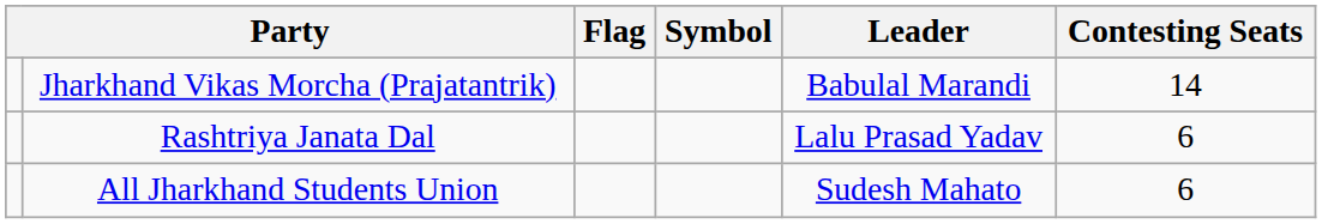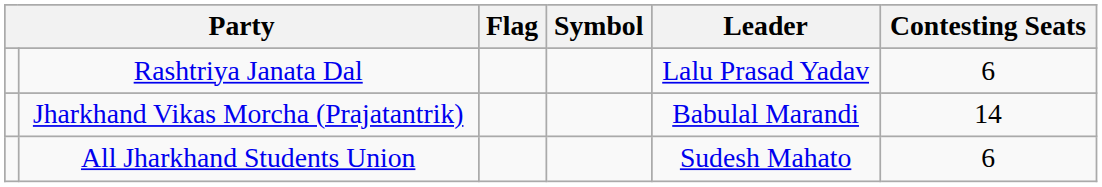rows swapped: Jharkhand Vikas Morcha (Prajatantrik) <-> Rashtriya Janata Dal
